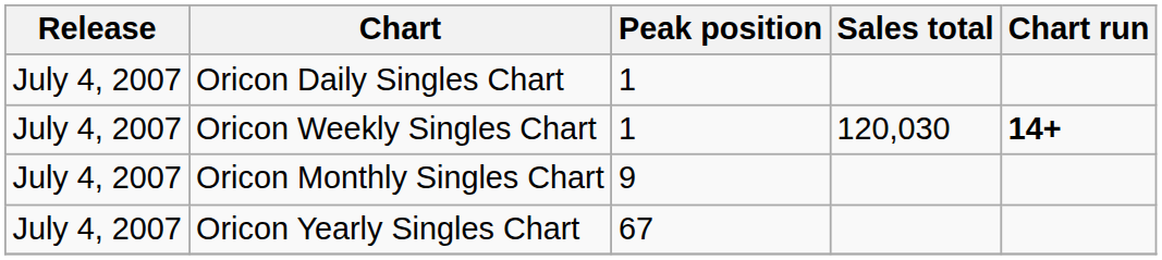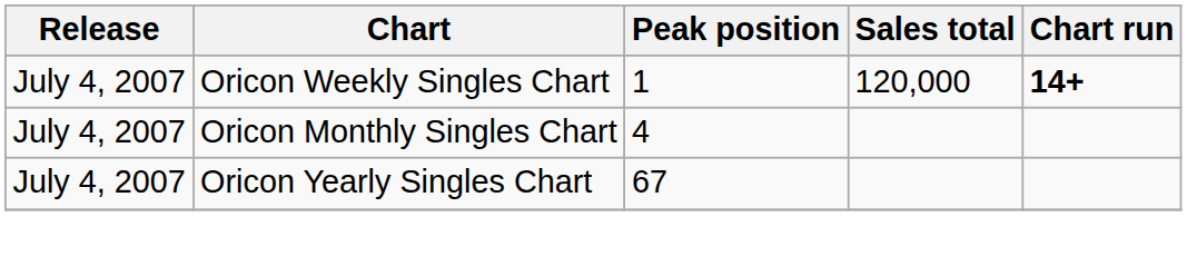- row: July 4, 2007 | Oricon Daily Singles Chart | 1
Oricon Weekly Singles Chart | Sales total: 120,030 -> 120,000
Oricon Monthly Singles Chart | Peak position: 9 -> 4
